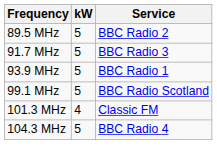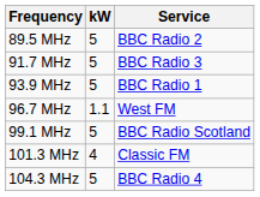+ row: 96.7 MHz | 1.1 | West FM
